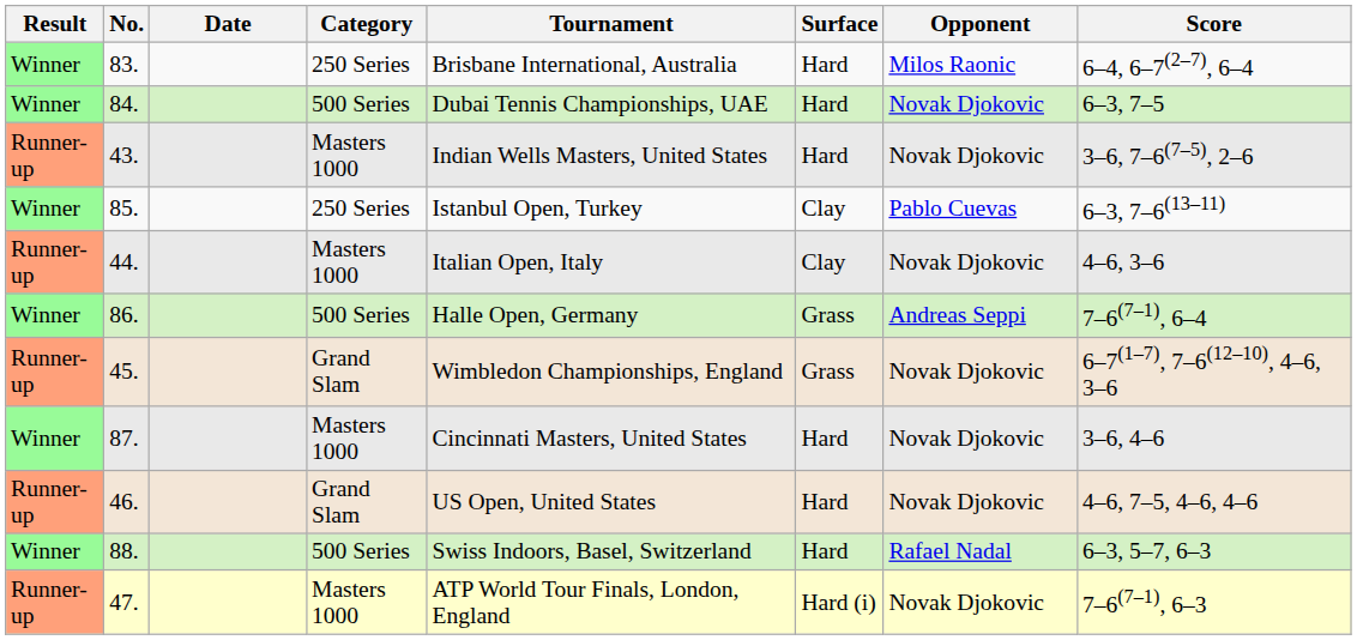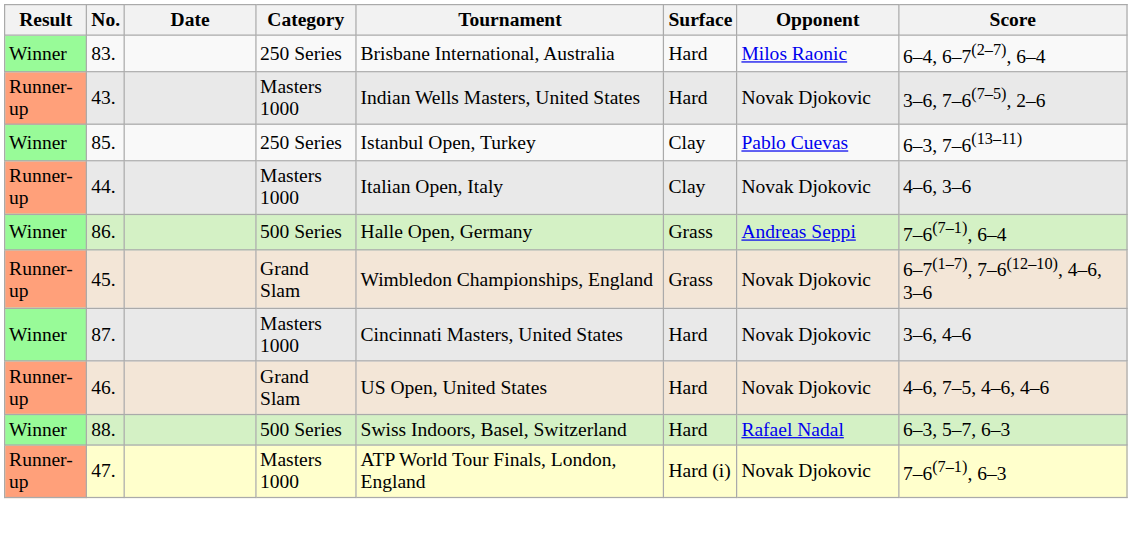- row: Winner | 84. | 500 Series | Dubai Tennis Championships, UAE | Hard | Novak Djokovic | 6–3, 7–5
